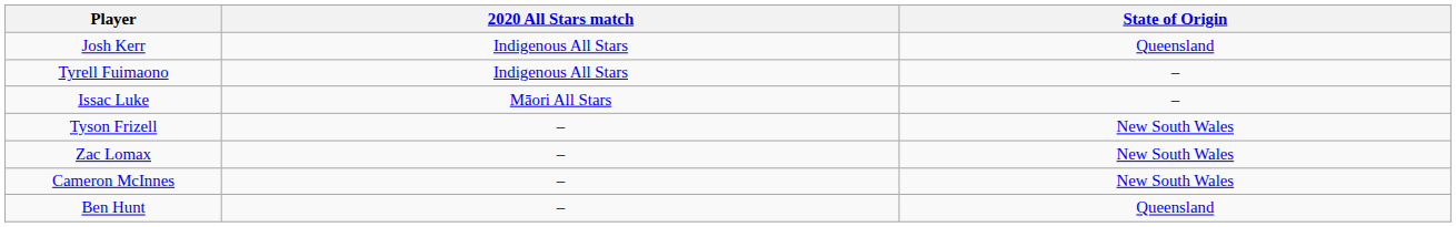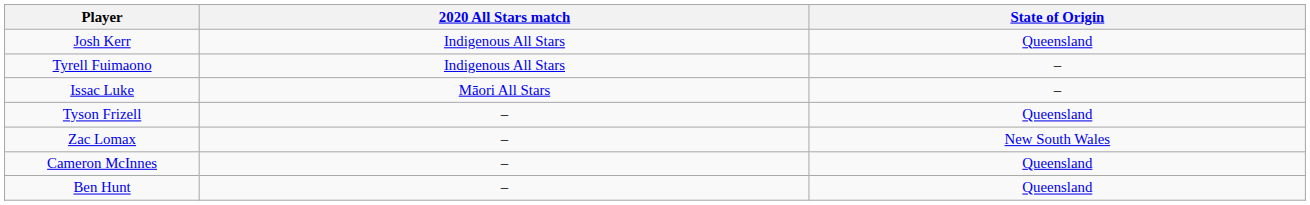Tyson Frizell | State of Origin: New South Wales -> Queensland
Cameron McInnes | State of Origin: New South Wales -> Queensland
